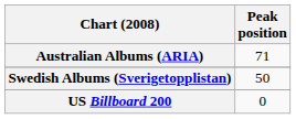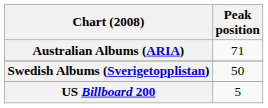US Billboard 200 | Peak position: 0 -> 5
